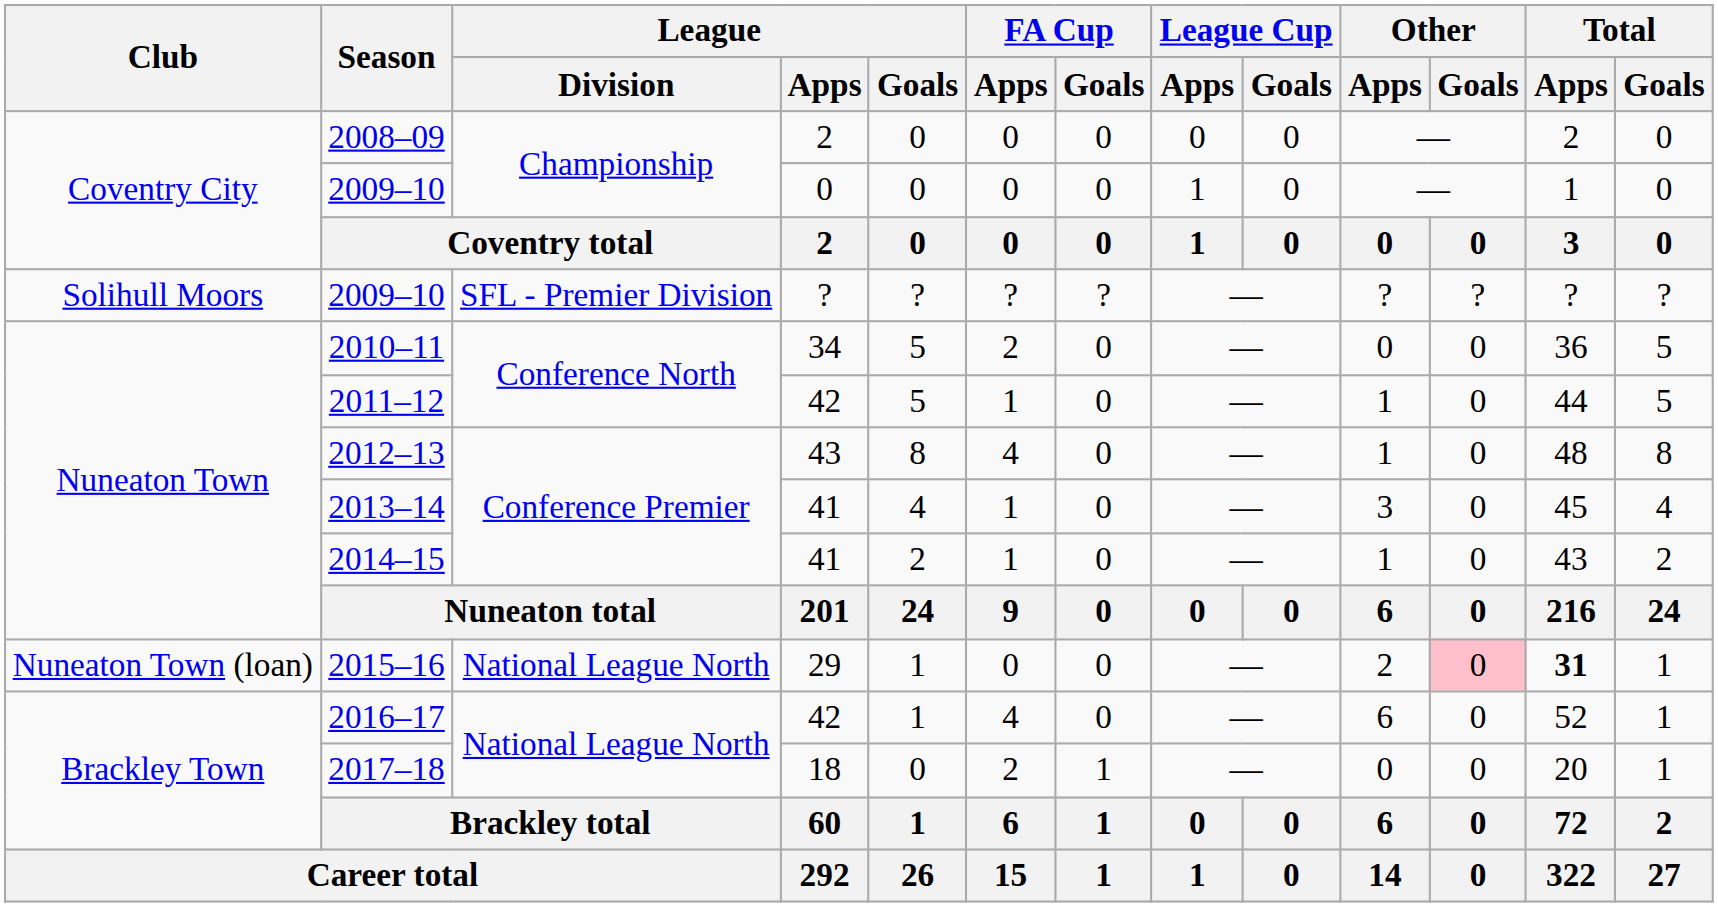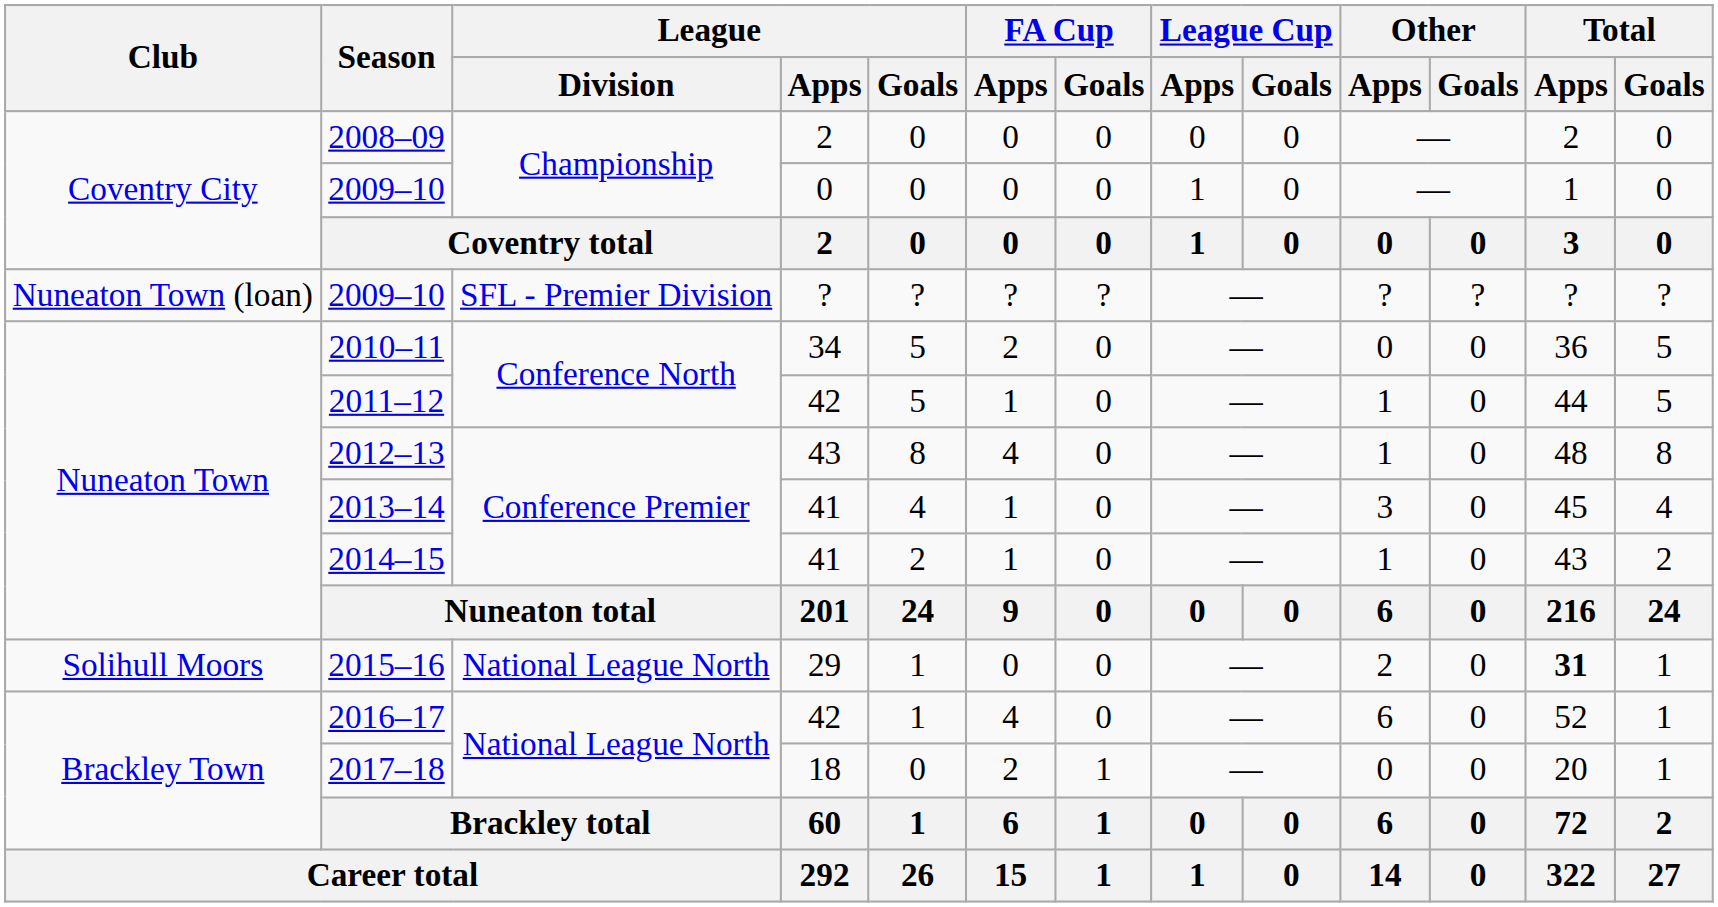2009–10 / ? | Club: Solihull Moors -> Nuneaton Town (loan)
2015–16 | Club: Nuneaton Town (loan) -> Solihull Moors
2015–16 | Other / Goals: pink background -> no background
